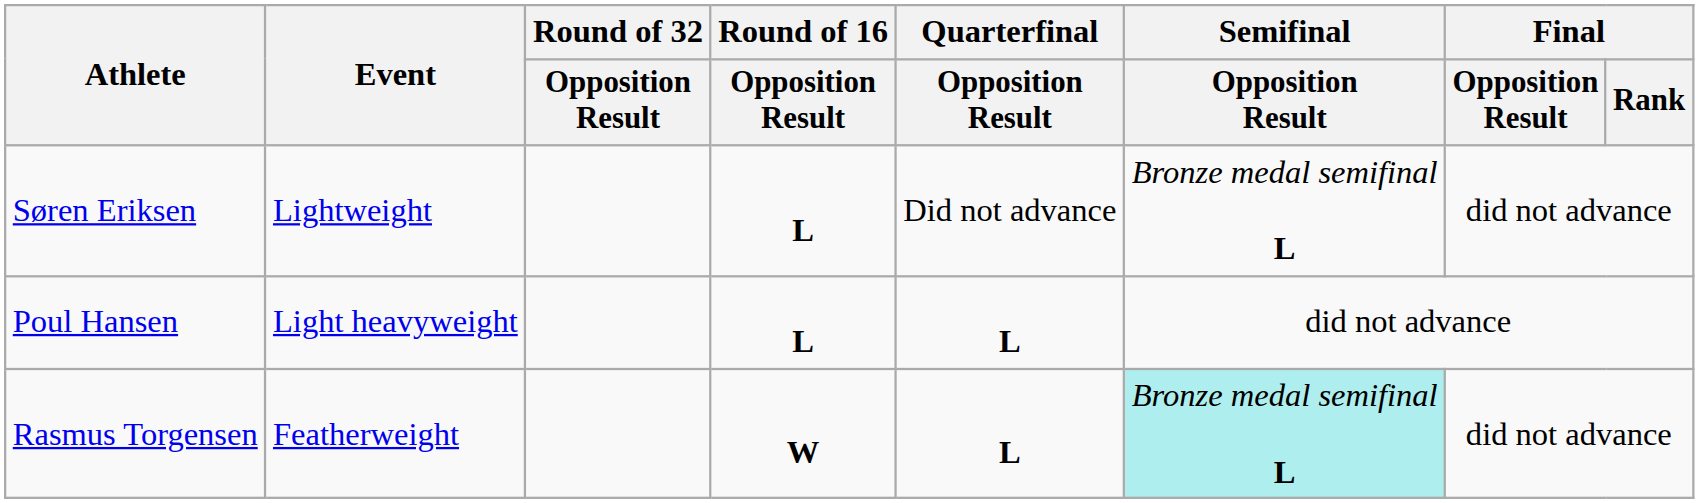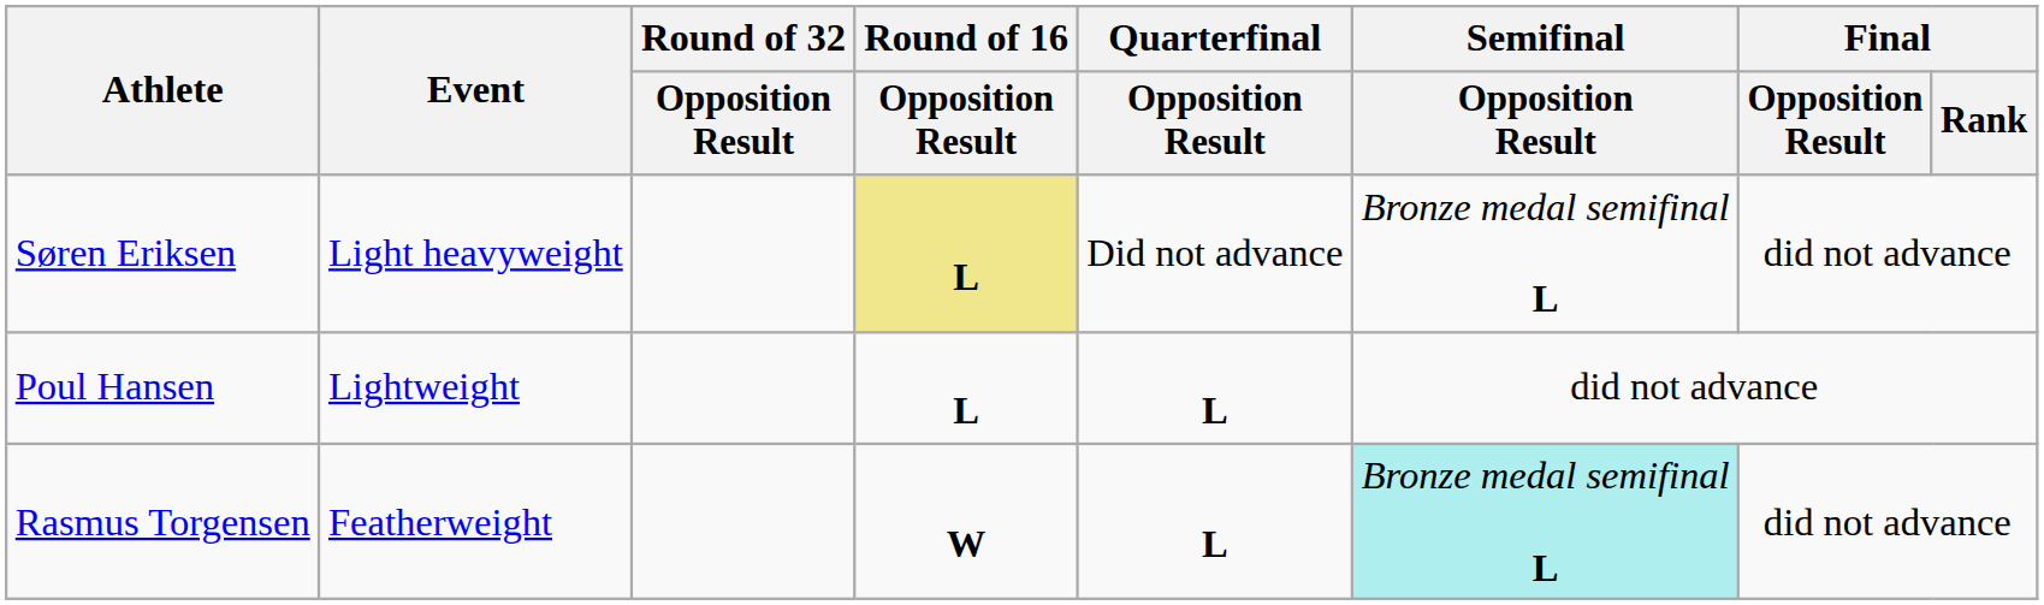Søren Eriksen | Event: Lightweight -> Light heavyweight
Søren Eriksen | Round of 16 / Opposition Result: no background -> khaki background
Poul Hansen | Event: Light heavyweight -> Lightweight
